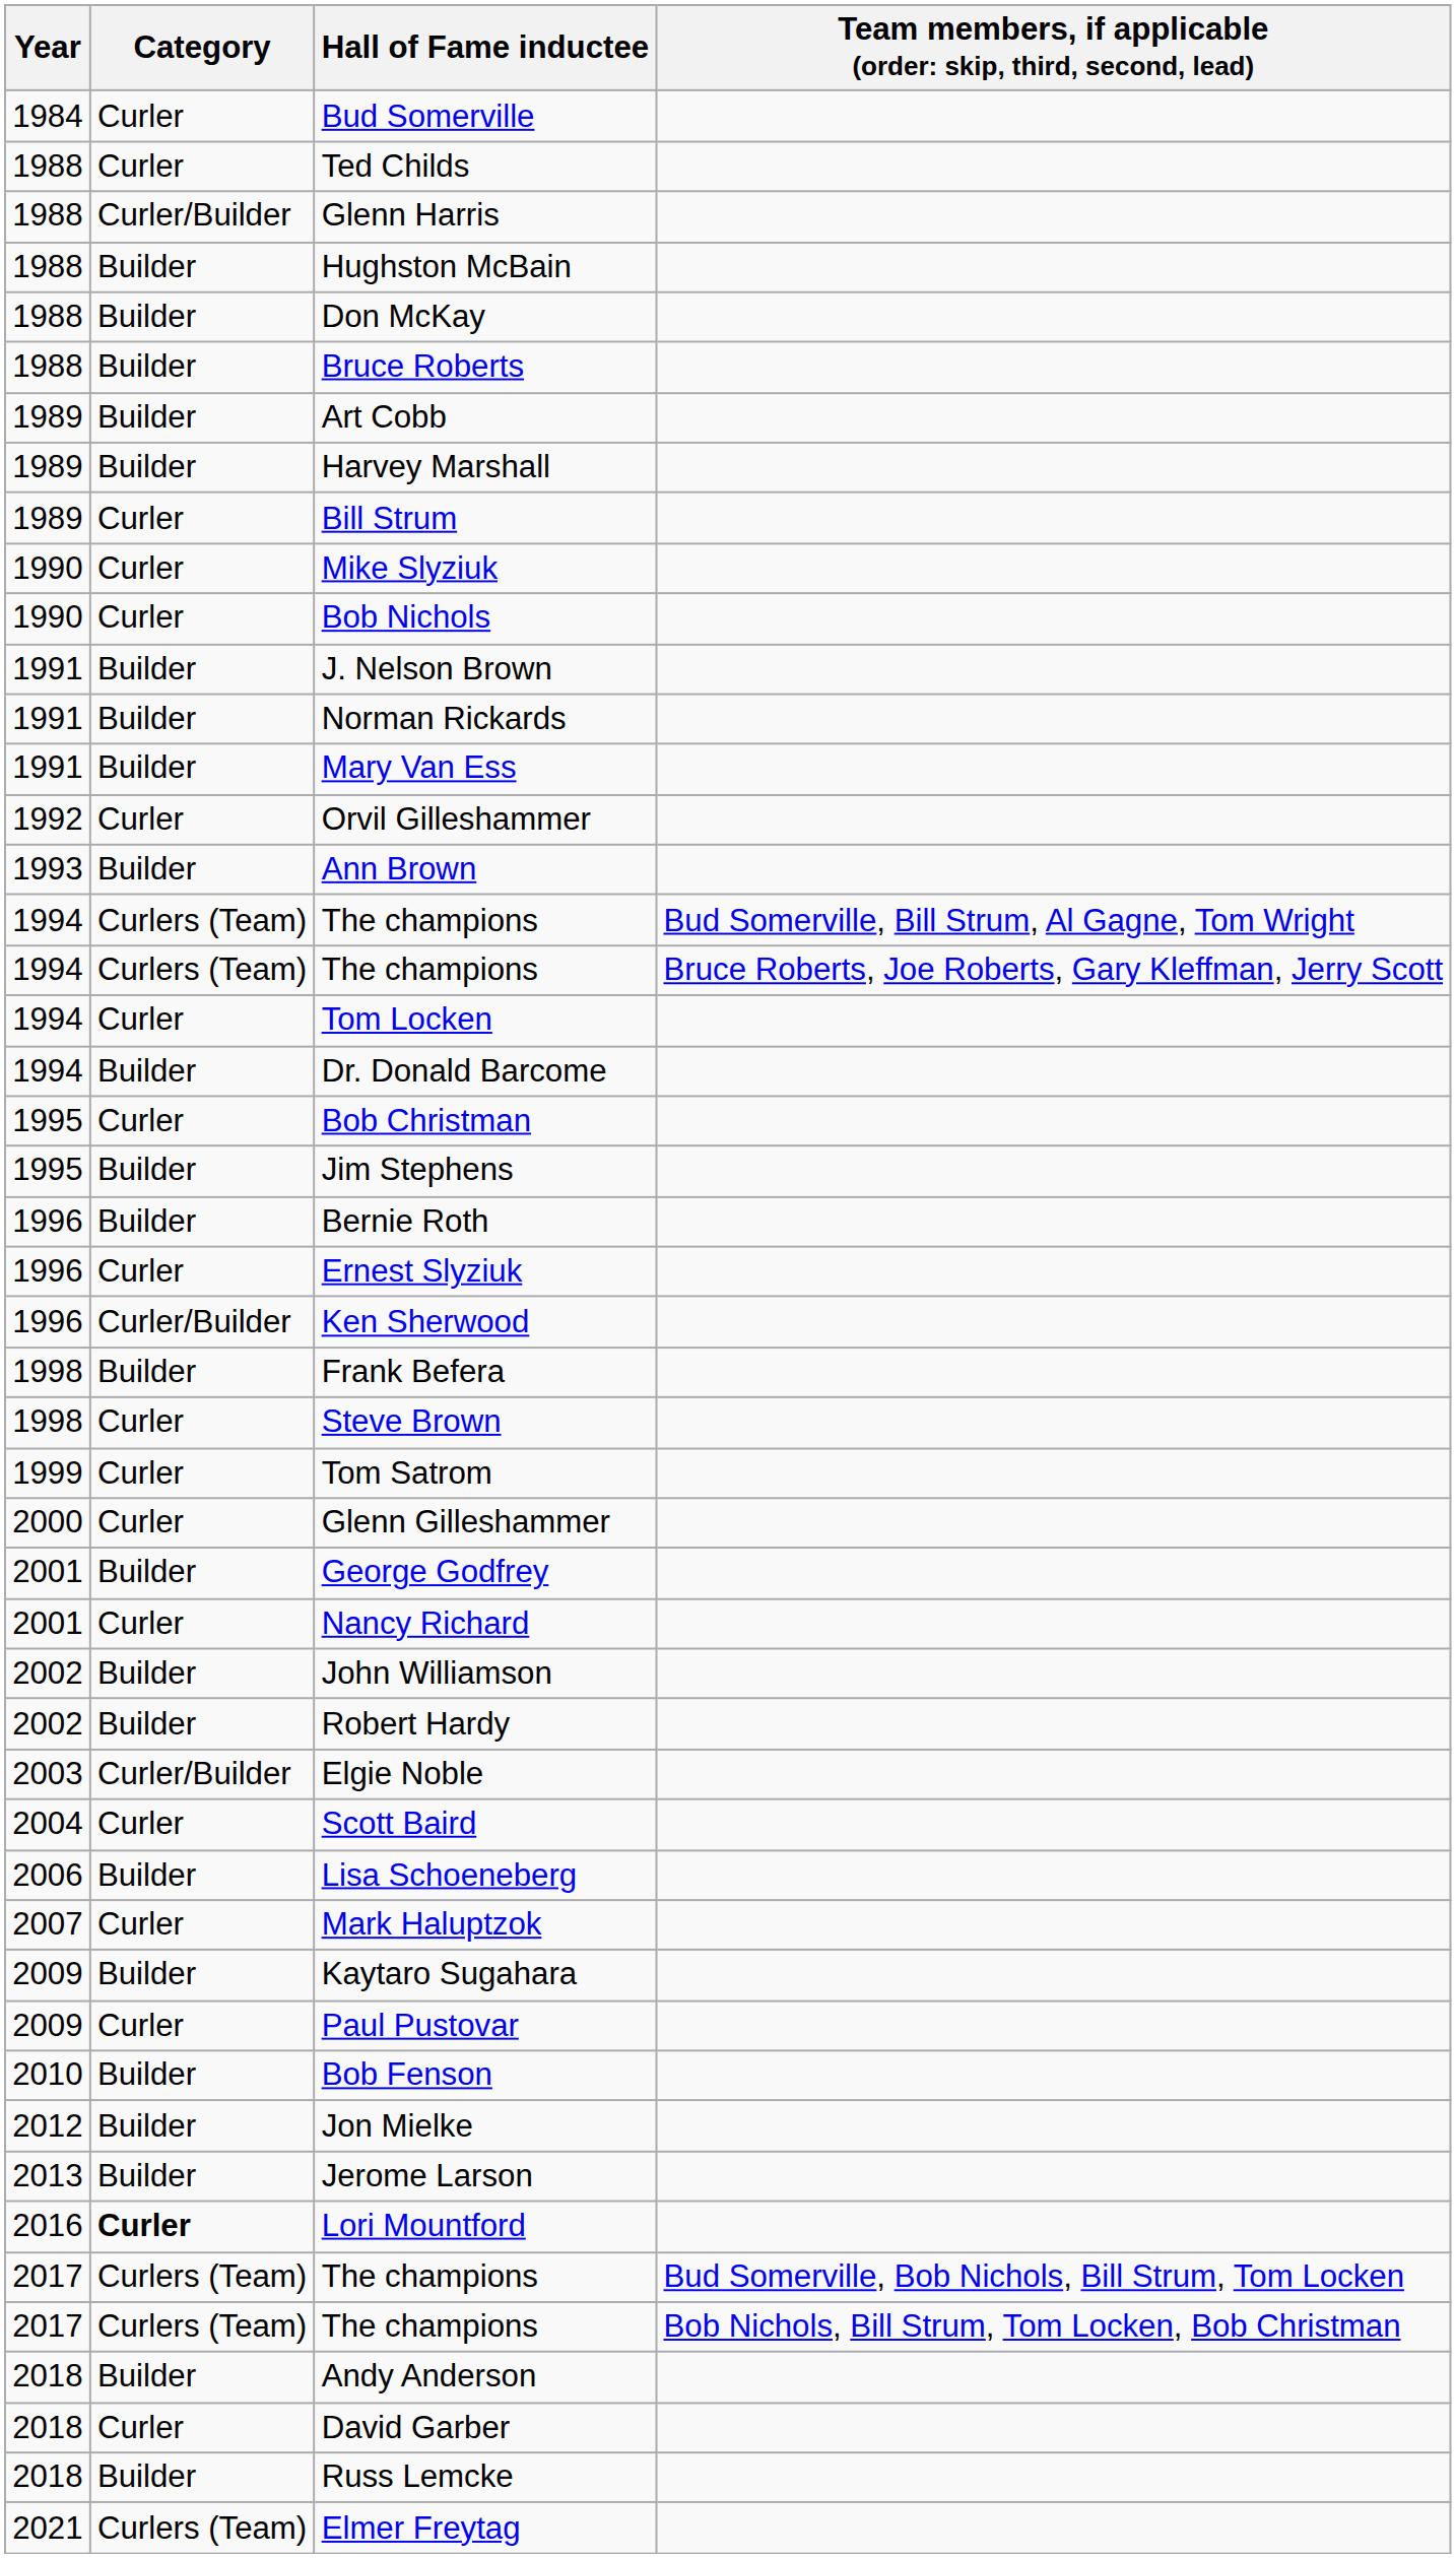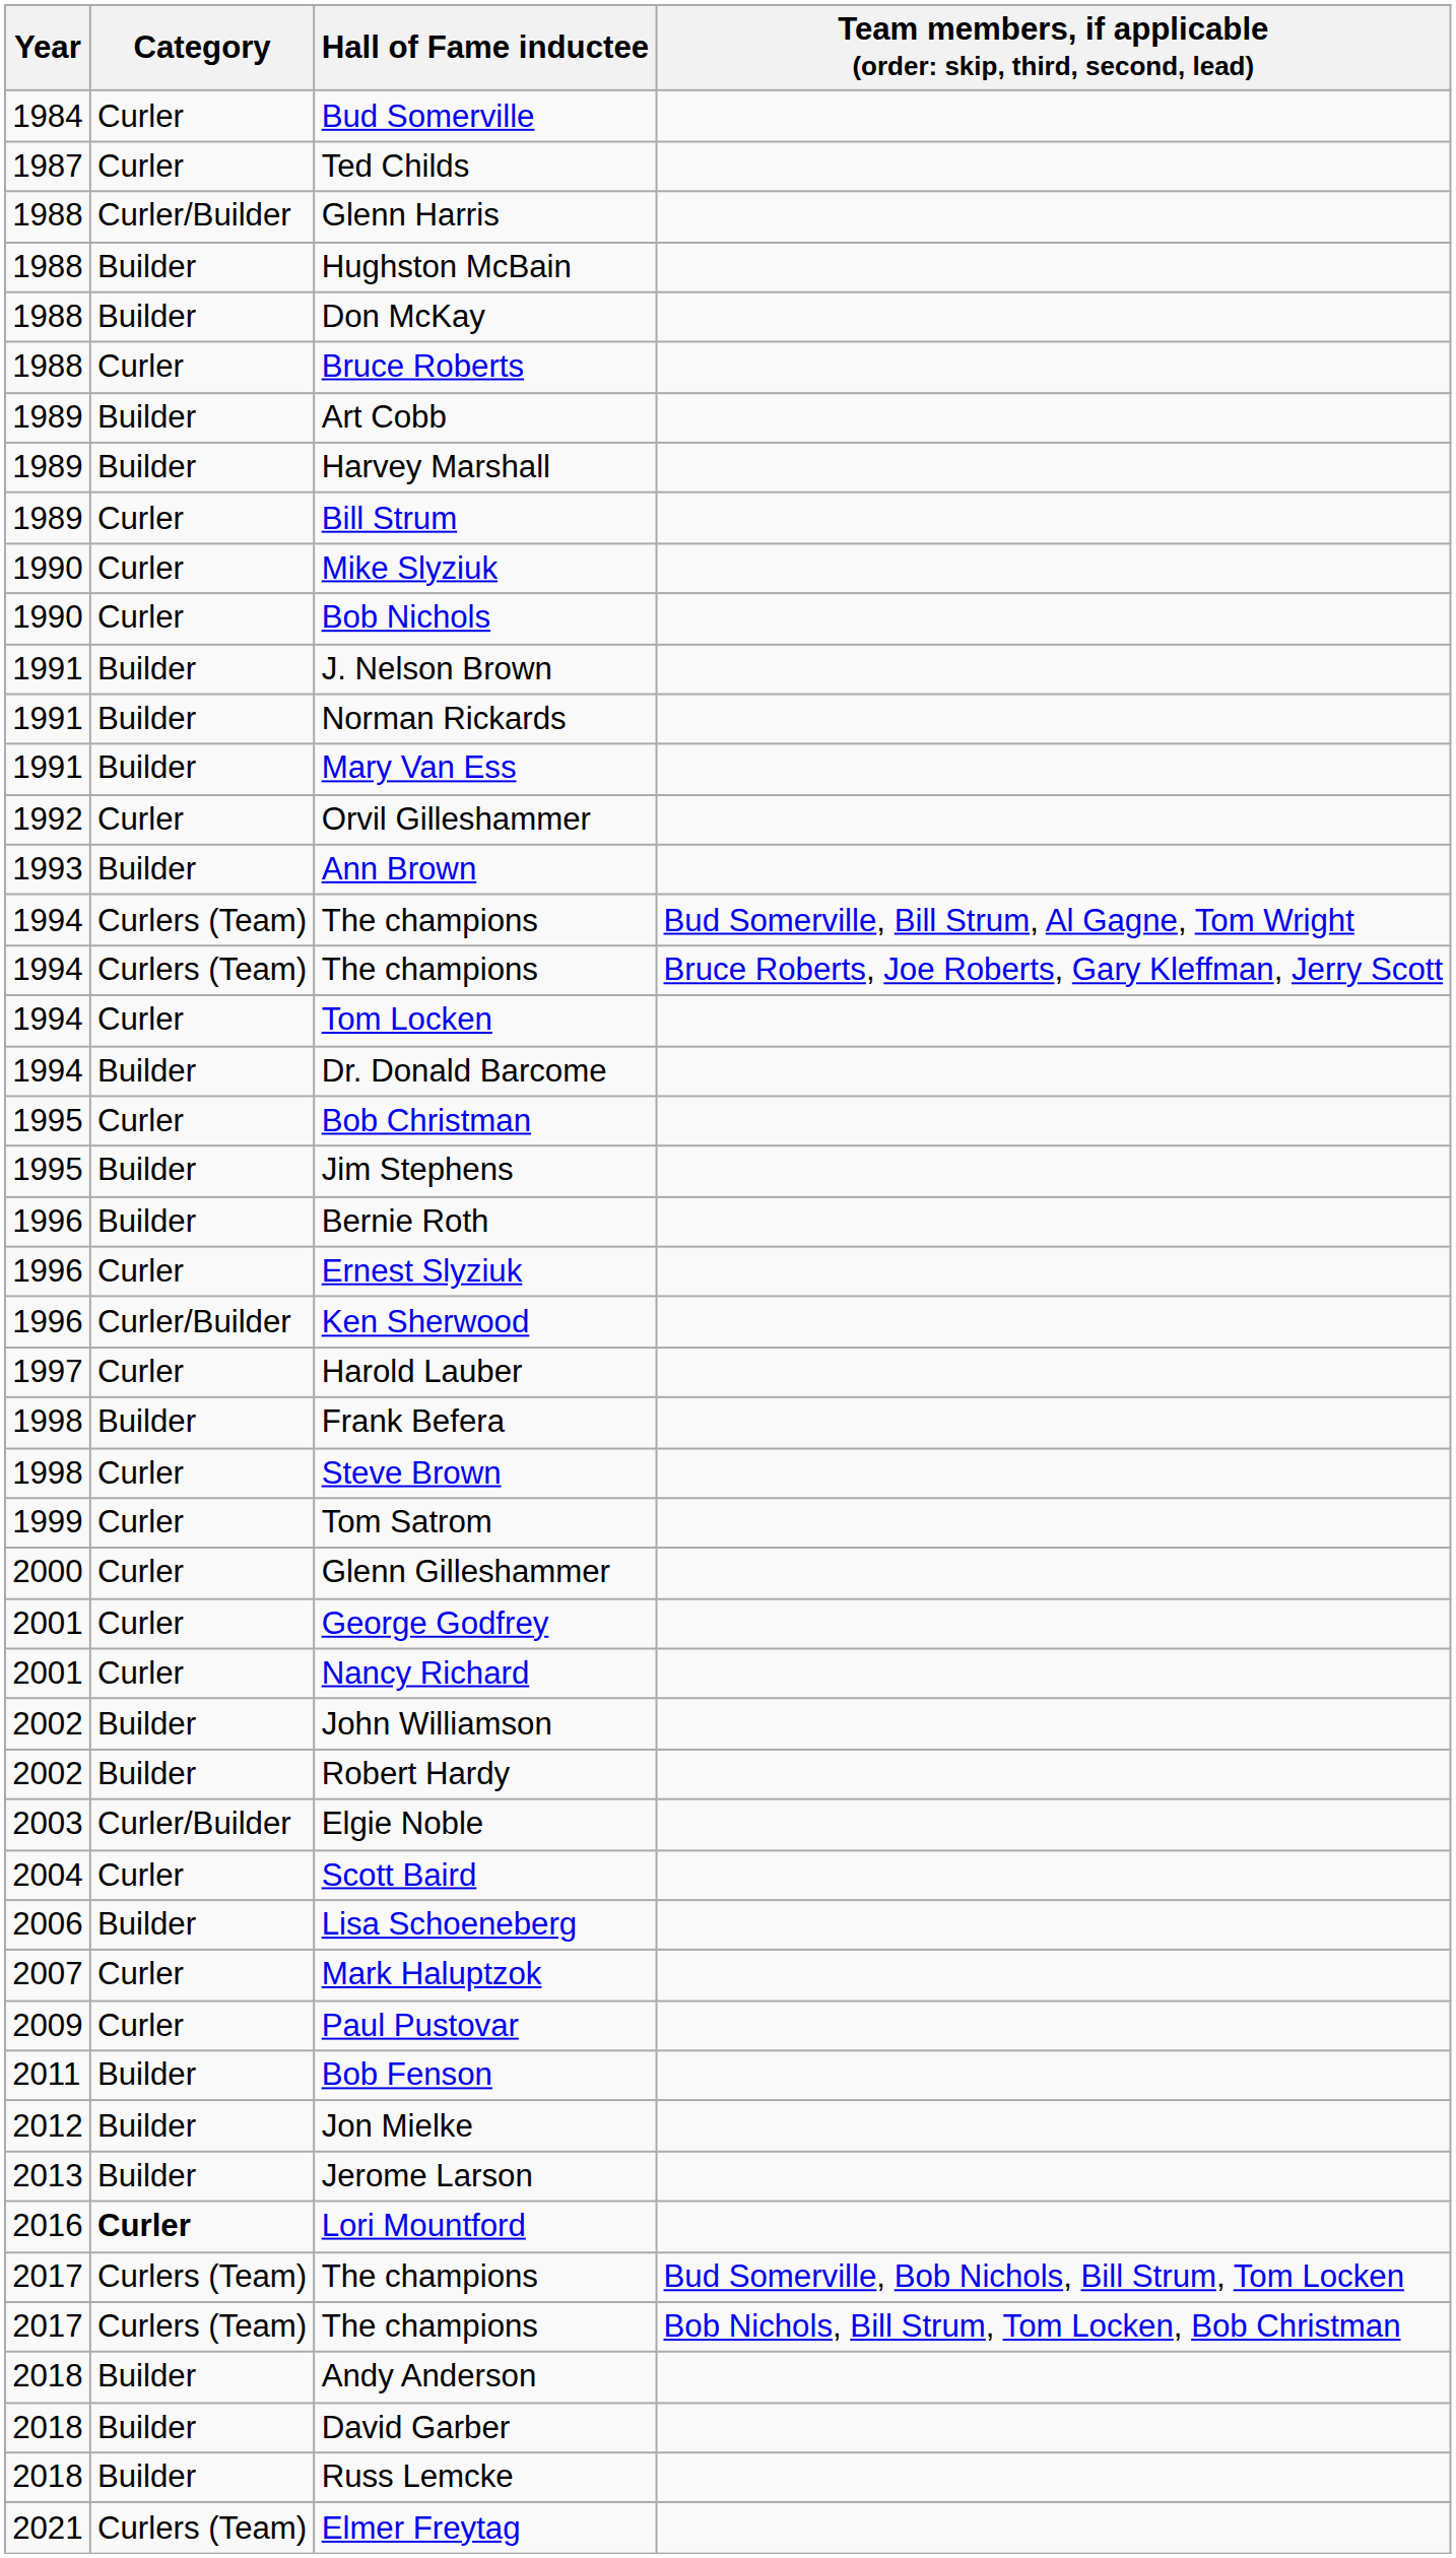Ted Childs | Year: 1988 -> 1987
Bruce Roberts | Category: Builder -> Curler
+ row: 1997 | Curler | Harold Lauber
George Godfrey | Category: Builder -> Curler
- row: 2009 | Builder | Kaytaro Sugahara
Bob Fenson | Year: 2010 -> 2011
David Garber | Category: Curler -> Builder
